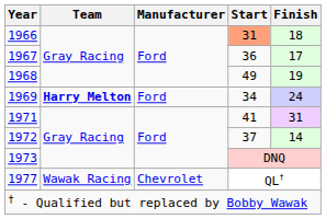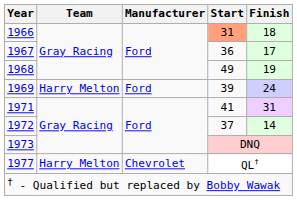1969 | Team: bold -> normal
1969 | Start: 34 -> 39
1977 | Team: Wawak Racing -> Harry Melton
